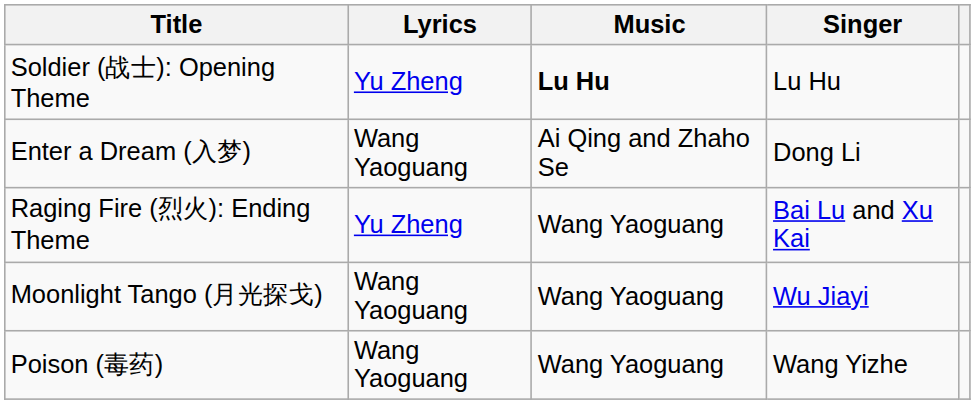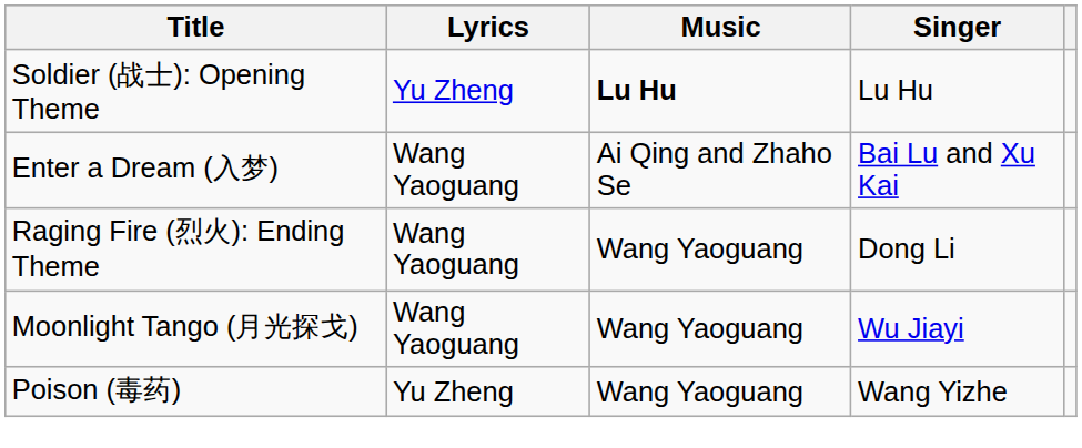Enter a Dream (入梦) | Singer: Dong Li -> Bai Lu and Xu Kai
Raging Fire (烈火): Ending Theme | Lyrics: Yu Zheng -> Wang Yaoguang
Raging Fire (烈火): Ending Theme | Singer: Bai Lu and Xu Kai -> Dong Li
Poison (毒药) | Lyrics: Wang Yaoguang -> Yu Zheng
